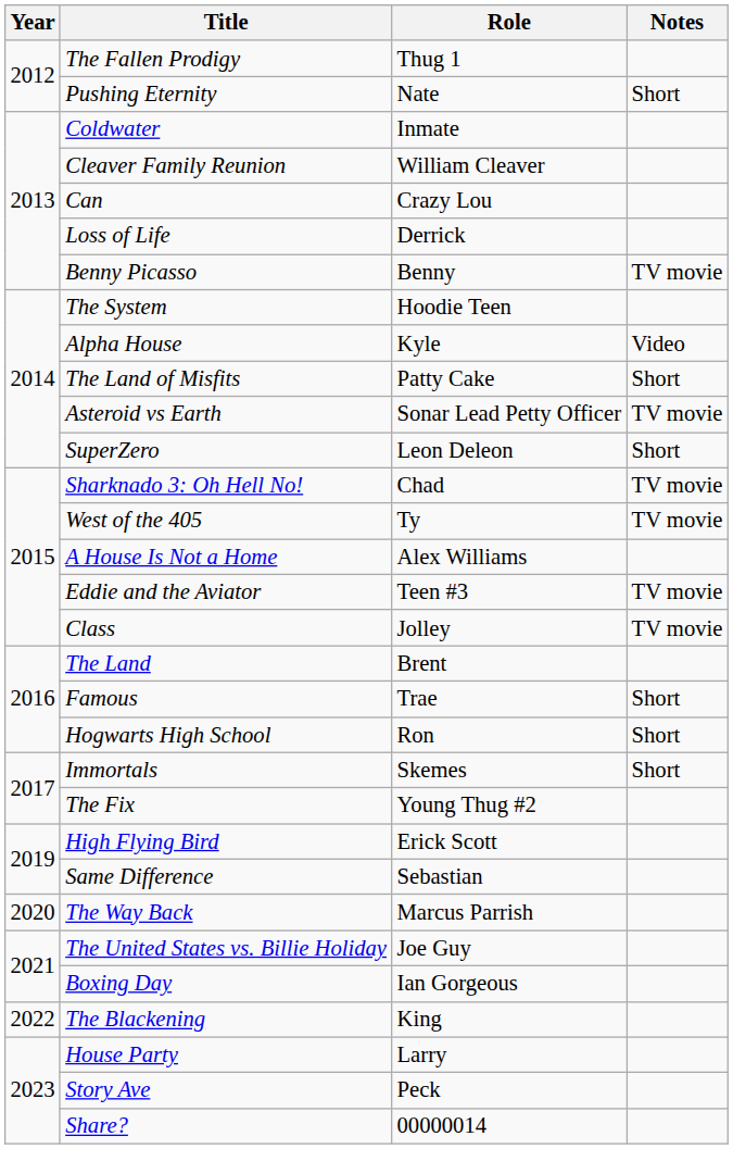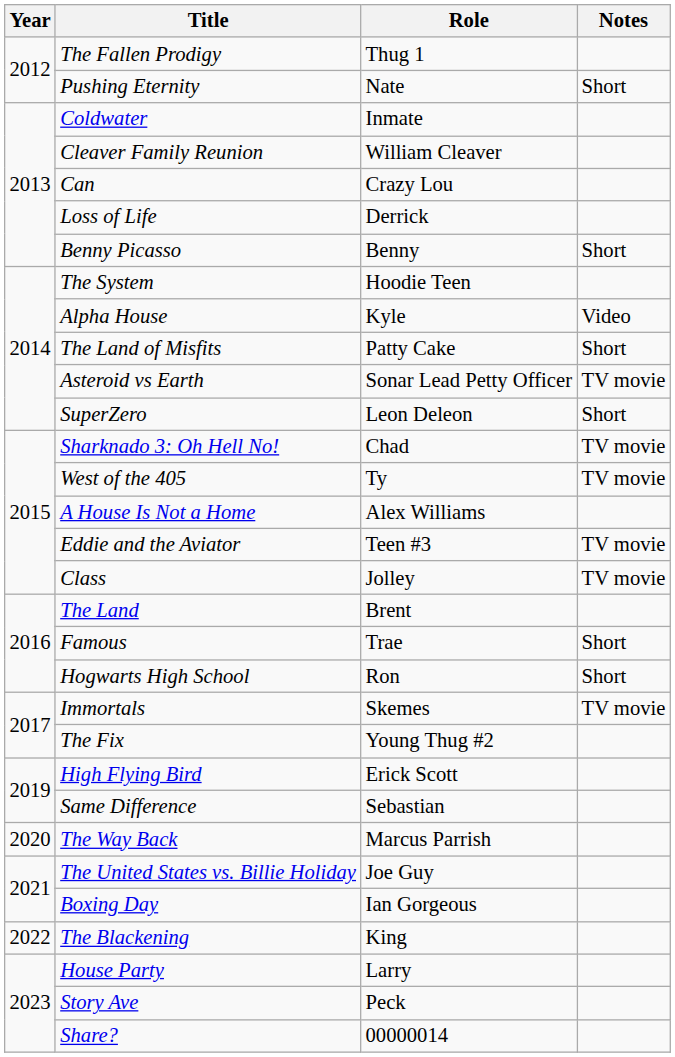Benny Picasso | Notes: TV movie -> Short
Immortals | Notes: Short -> TV movie
